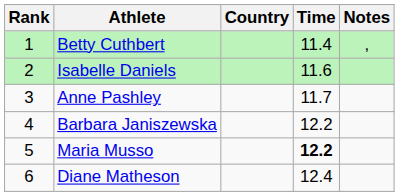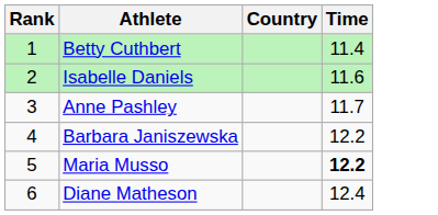- column: Notes | ,
